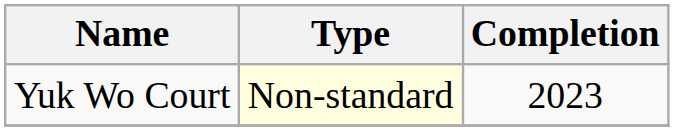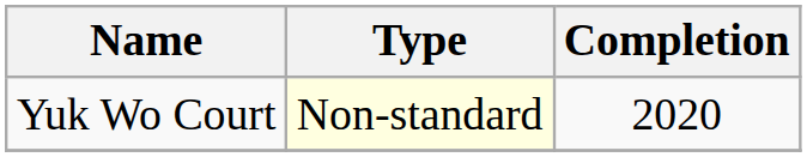Yuk Wo Court | Completion: 2023 -> 2020
